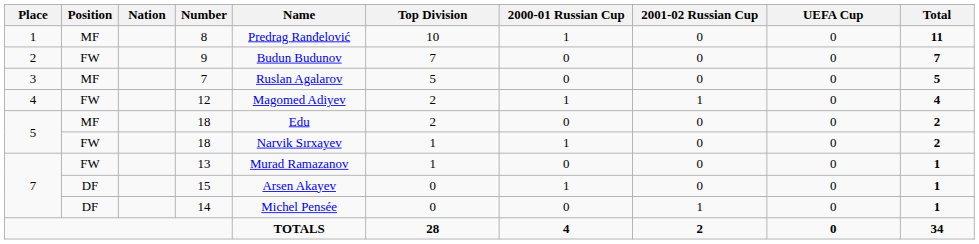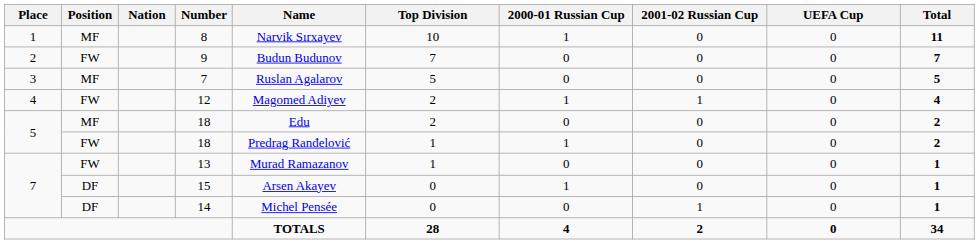8 | Name: Predrag Ranđelović -> Narvik Sırxayev
FW / 18 | Name: Narvik Sırxayev -> Predrag Ranđelović
